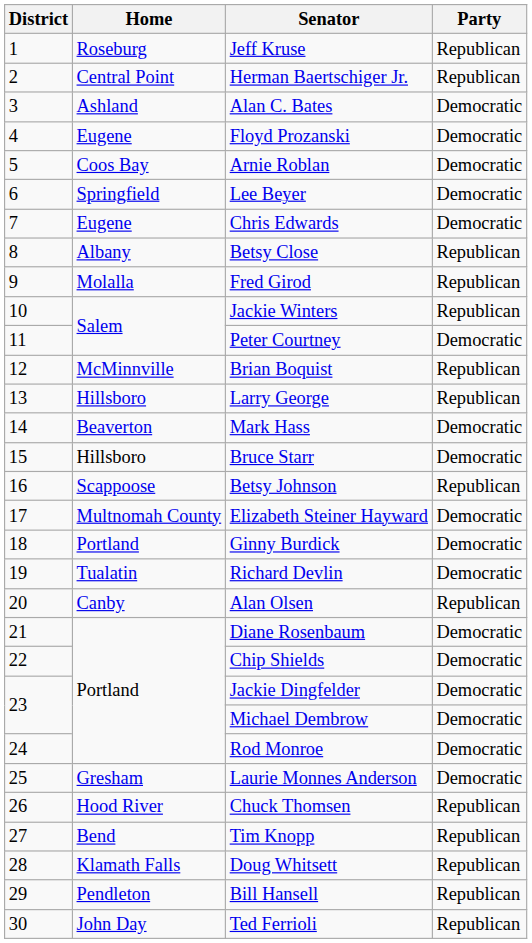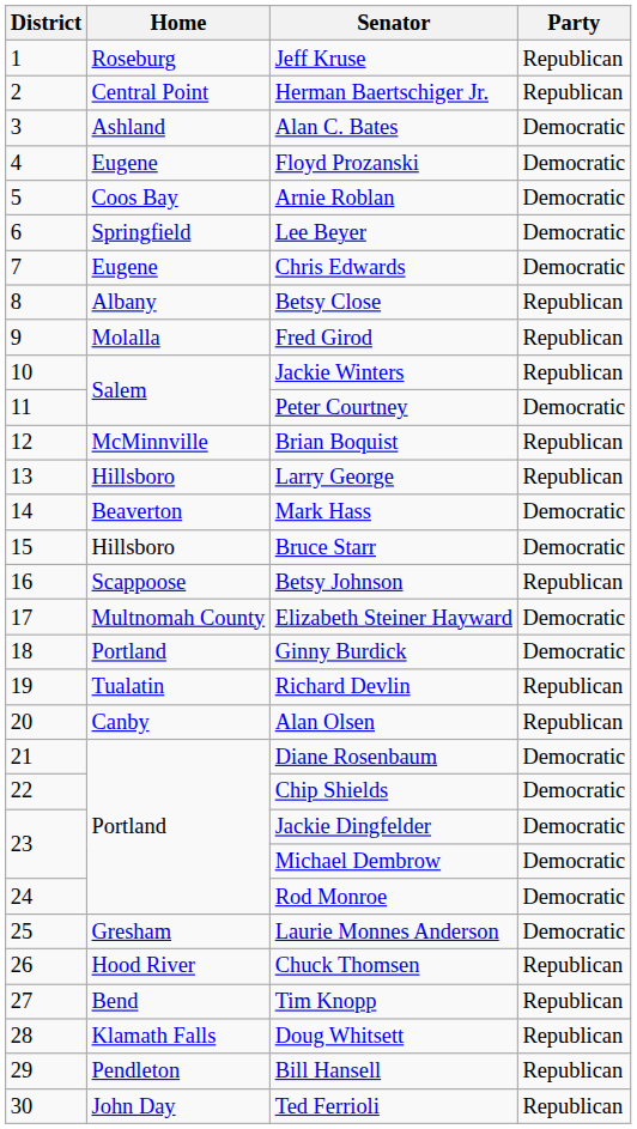Richard Devlin | Party: Democratic -> Republican
